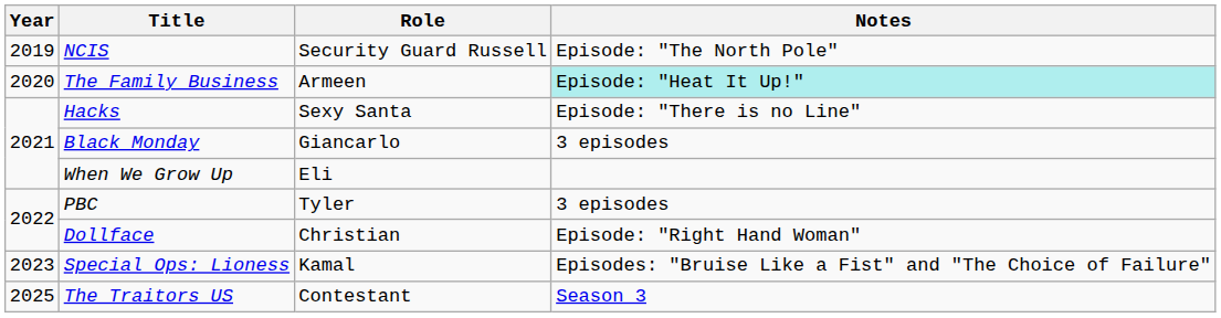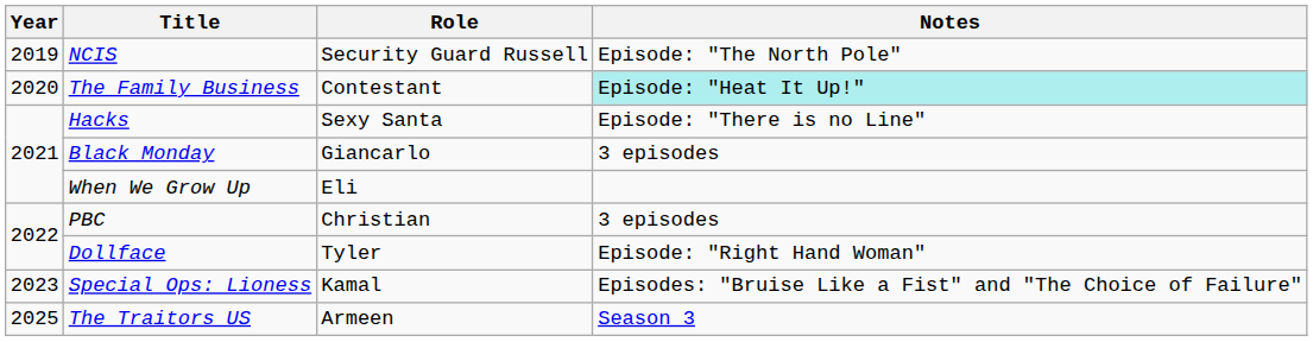The Family Business | Role: Armeen -> Contestant
PBC | Role: Tyler -> Christian
Dollface | Role: Christian -> Tyler
The Traitors US | Role: Contestant -> Armeen
